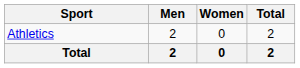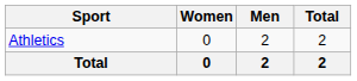columns swapped: Men <-> Women
